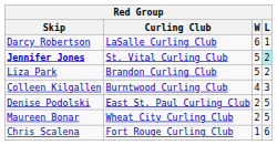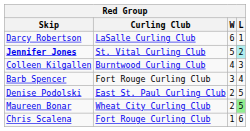- row: Liza Park | Brandon Curling Club | 5 | 2
+ row: Barb Spencer | Fort Rouge Curling Club | 3 | 4
Maureen Bonar | L: no background -> lightgreen background
